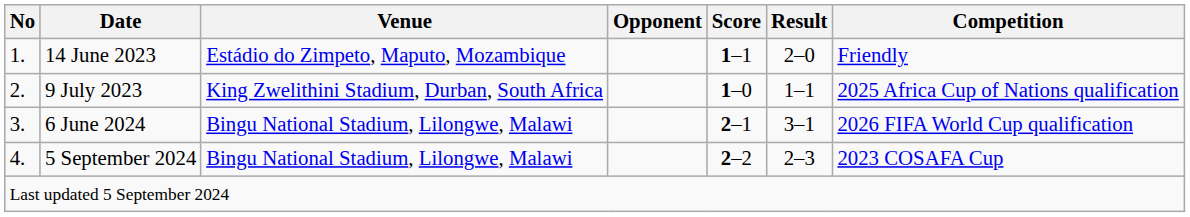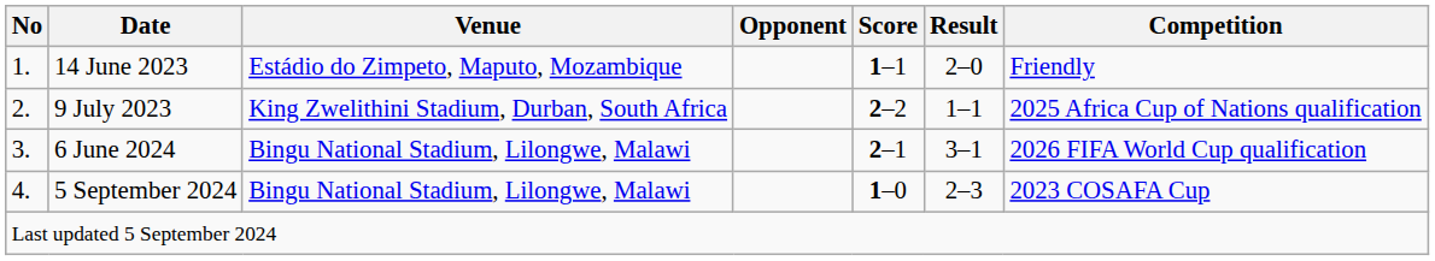9 July 2023 | Score: 1–0 -> 2–2
5 September 2024 | Score: 2–2 -> 1–0
